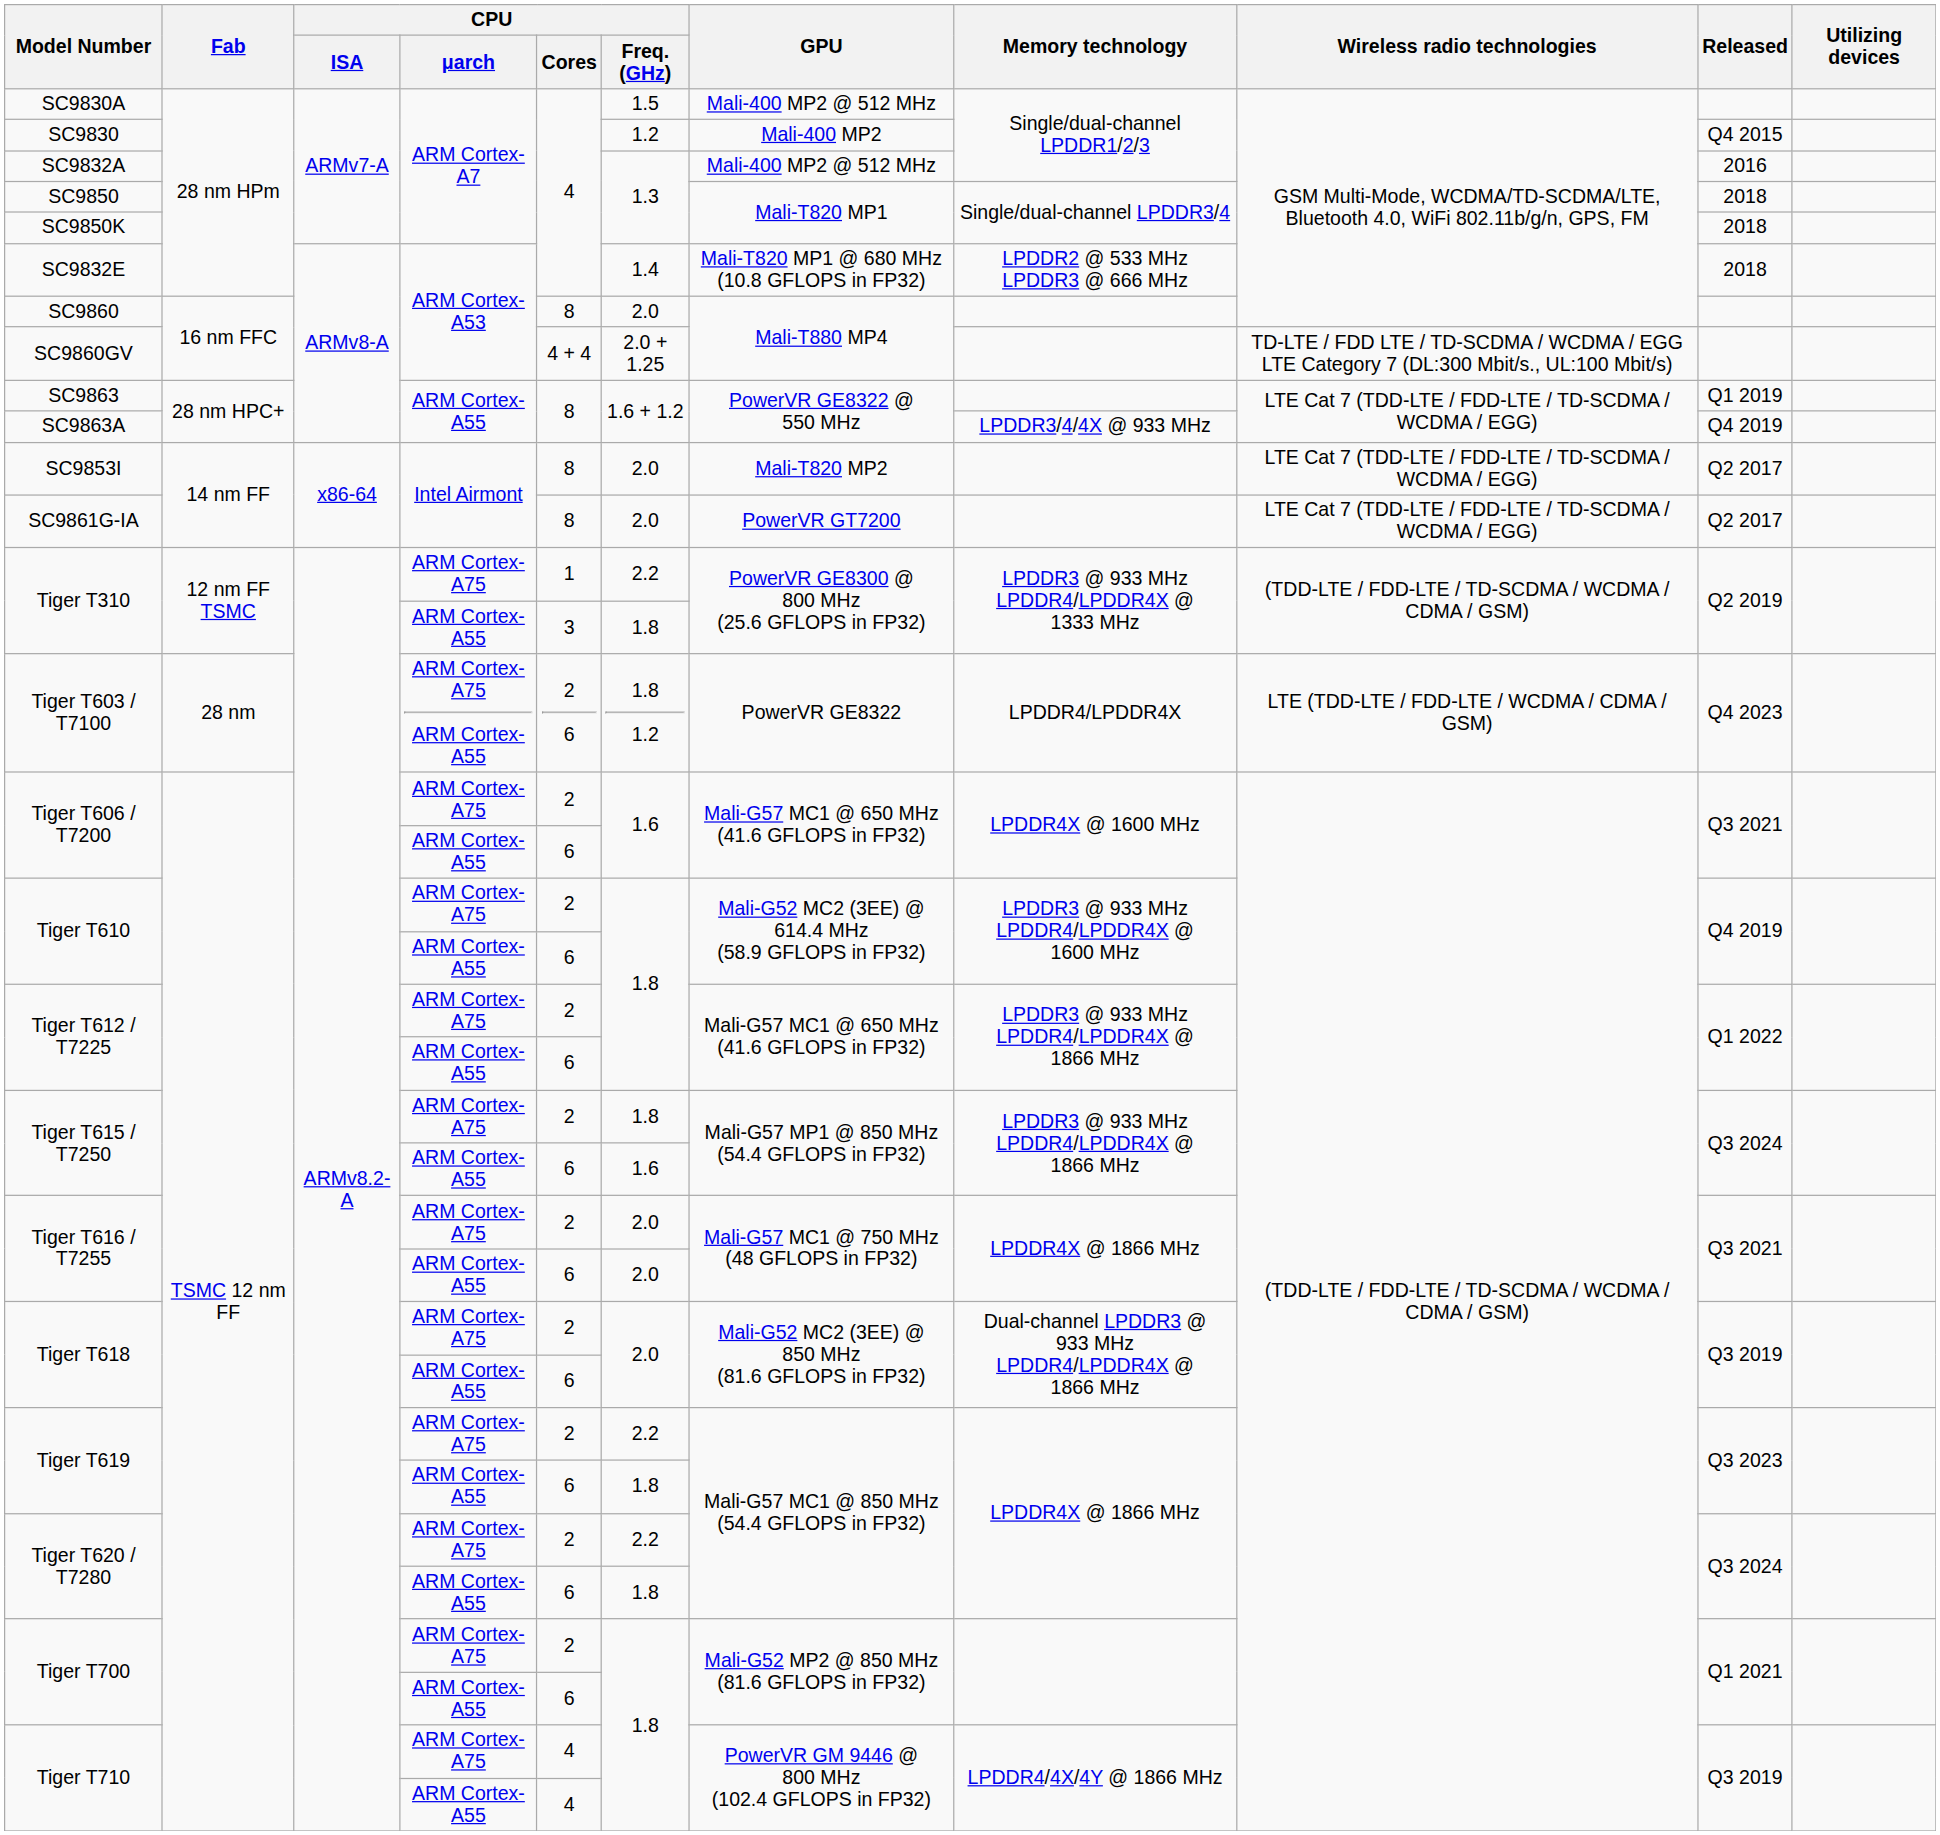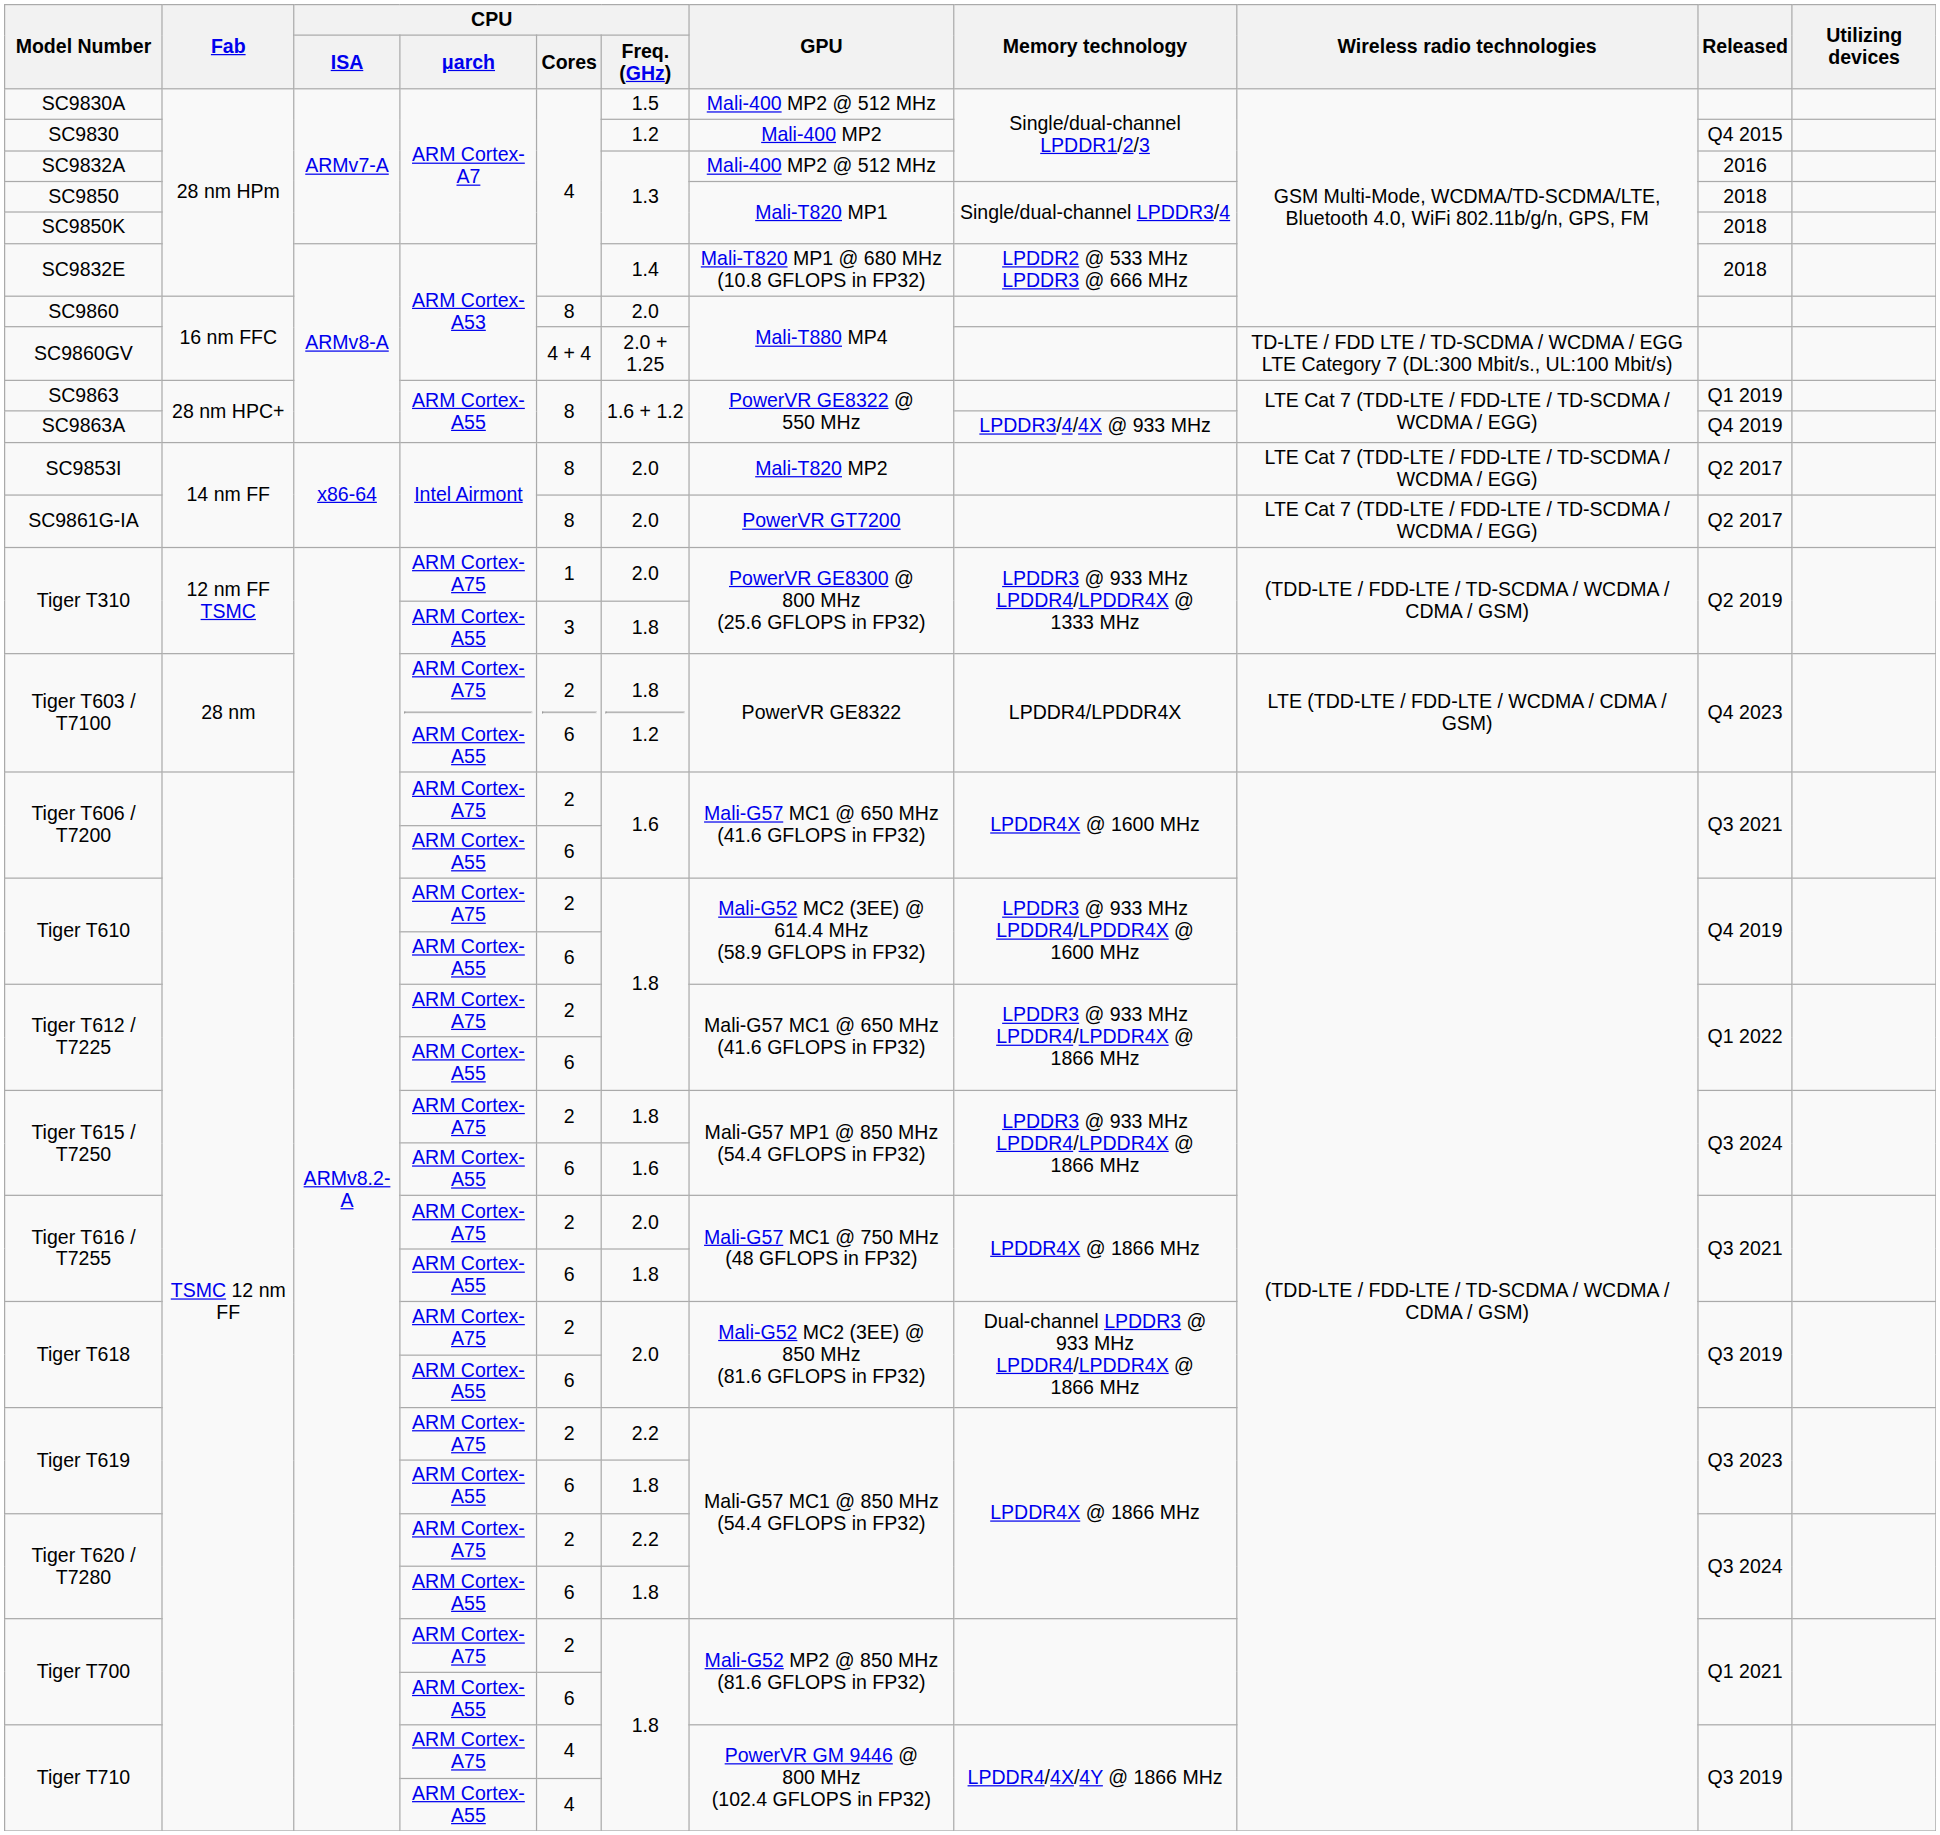Tiger T310 / ARM Cortex-A75 | CPU / Freq. (GHz): 2.2 -> 2.0
Tiger T616 / T7255 / ARM Cortex-A55 | CPU / Freq. (GHz): 2.0 -> 1.8
